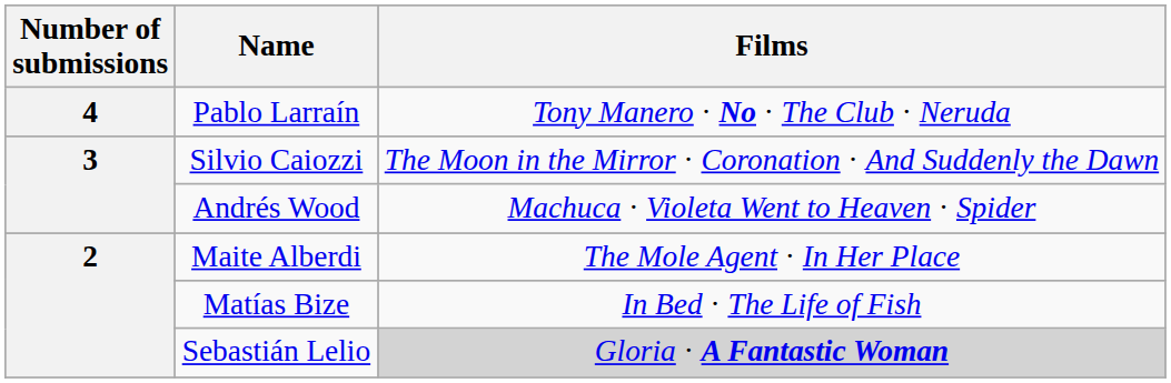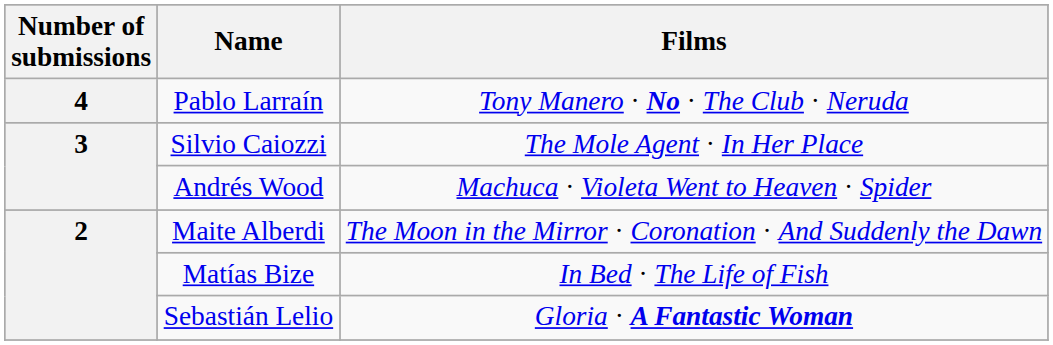Silvio Caiozzi | Films: The Moon in the Mirror · Coronation · And Suddenly the Dawn -> The Mole Agent · In Her Place
Maite Alberdi | Films: The Mole Agent · In Her Place -> The Moon in the Mirror · Coronation · And Suddenly the Dawn
Sebastián Lelio | Films: lightgrey background -> no background
